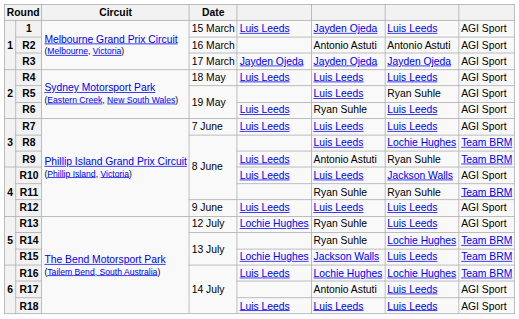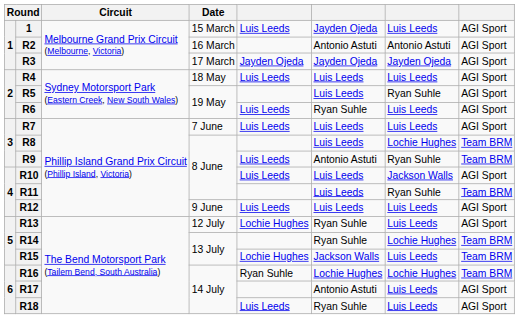R11 | column 6: Ryan Suhle -> Luis Leeds
R16 | column 5: Luis Leeds -> Ryan Suhle
R18 | column 6: Luis Leeds -> Ryan Suhle
